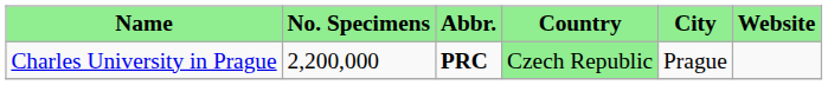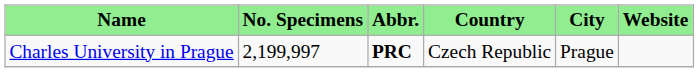Charles University in Prague | No. Specimens: 2,200,000 -> 2,199,997
Charles University in Prague | Country: lightgreen background -> no background
